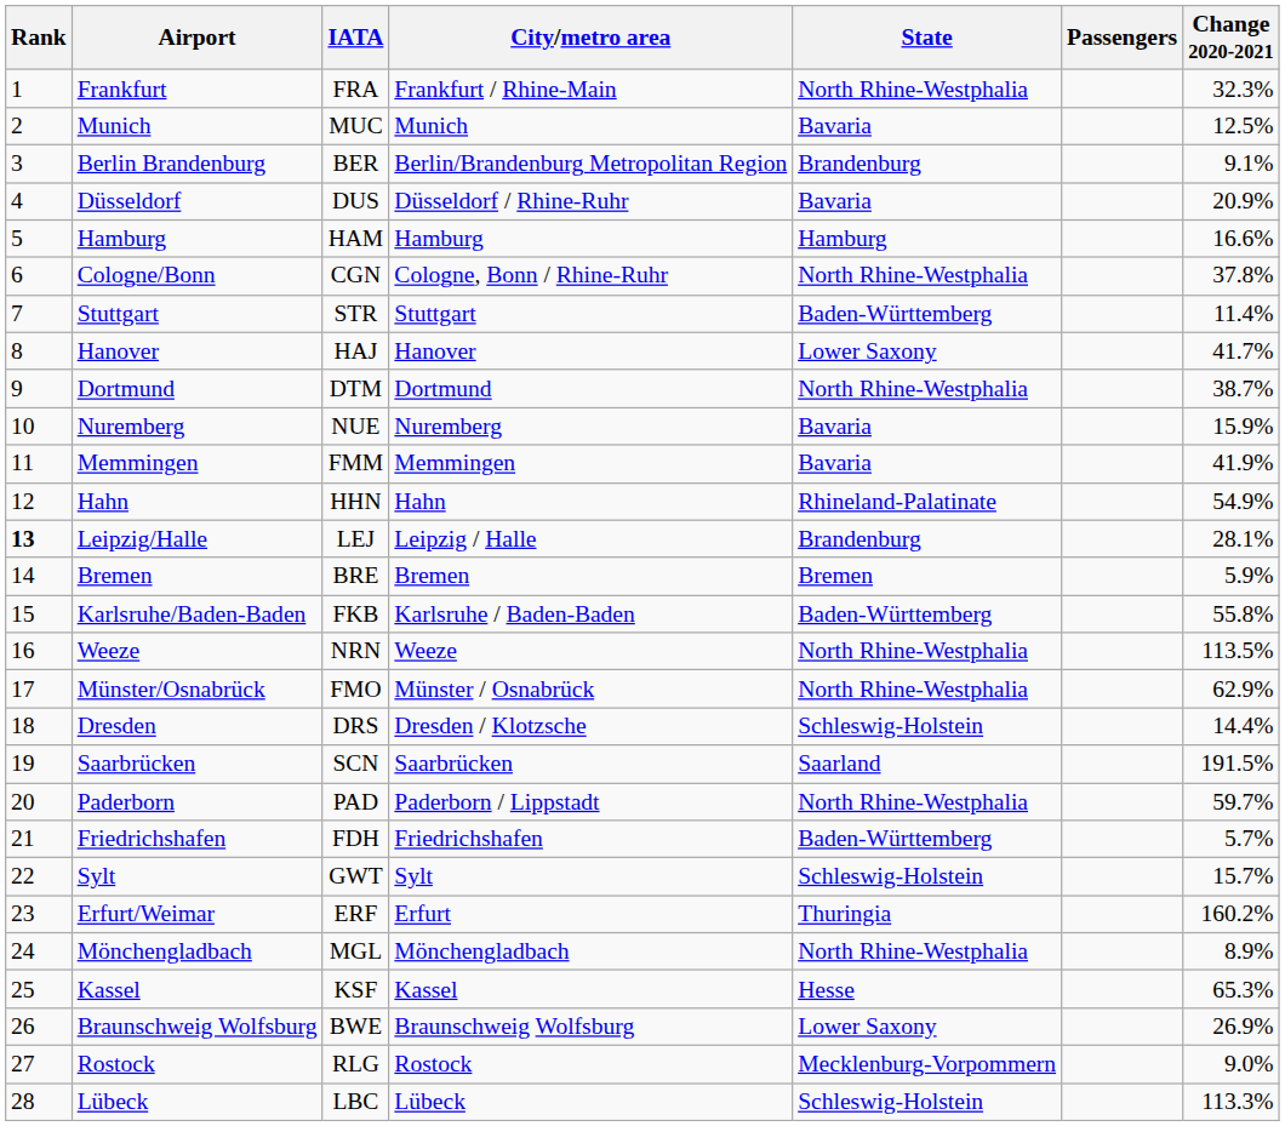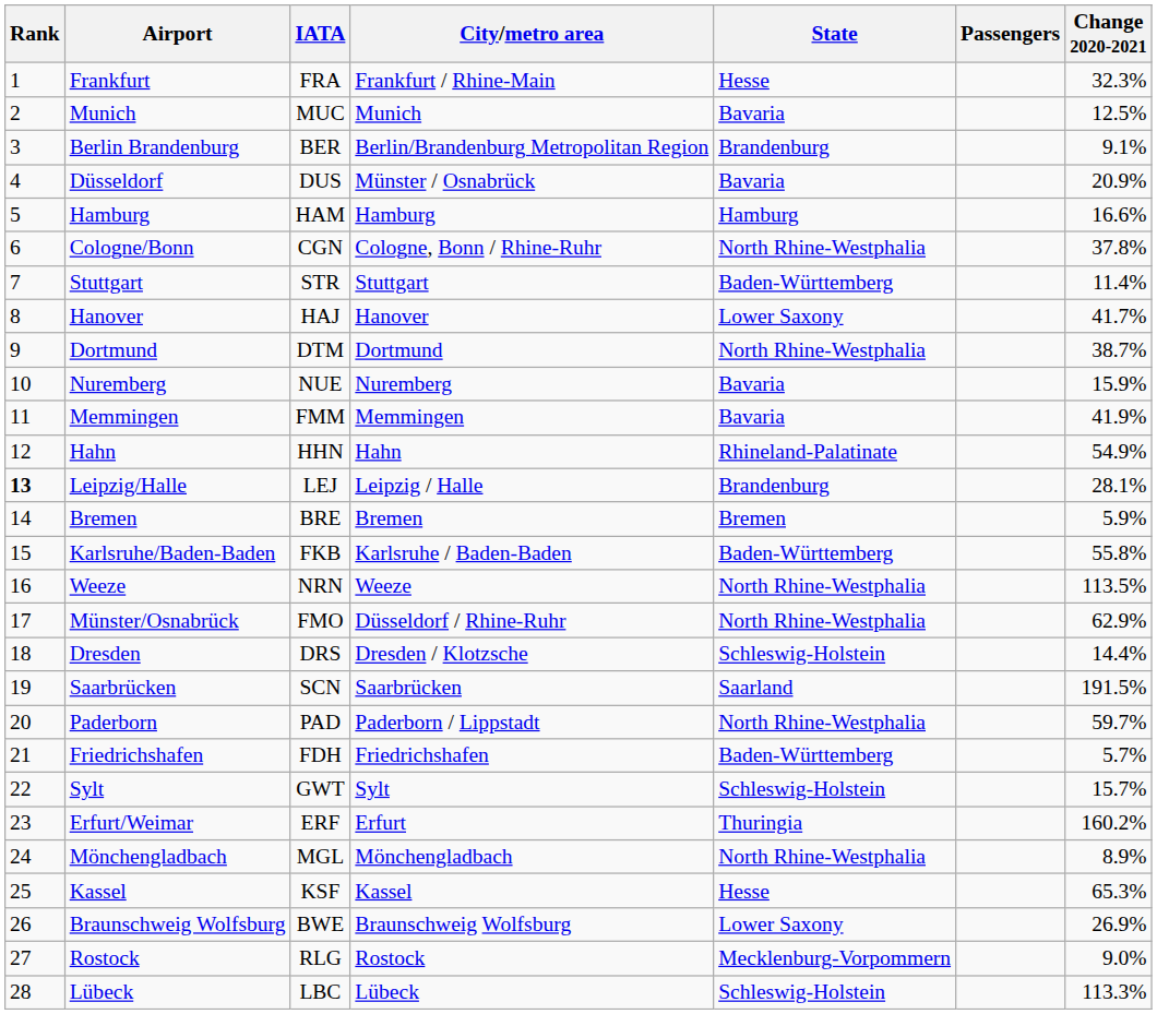Frankfurt | State: North Rhine-Westphalia -> Hesse
Düsseldorf | City/metro area: Düsseldorf / Rhine-Ruhr -> Münster / Osnabrück
Münster/Osnabrück | City/metro area: Münster / Osnabrück -> Düsseldorf / Rhine-Ruhr
